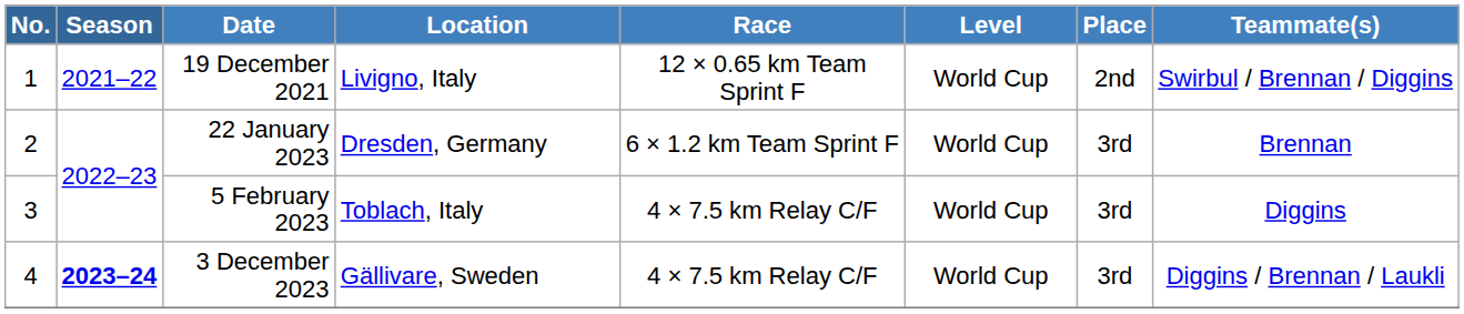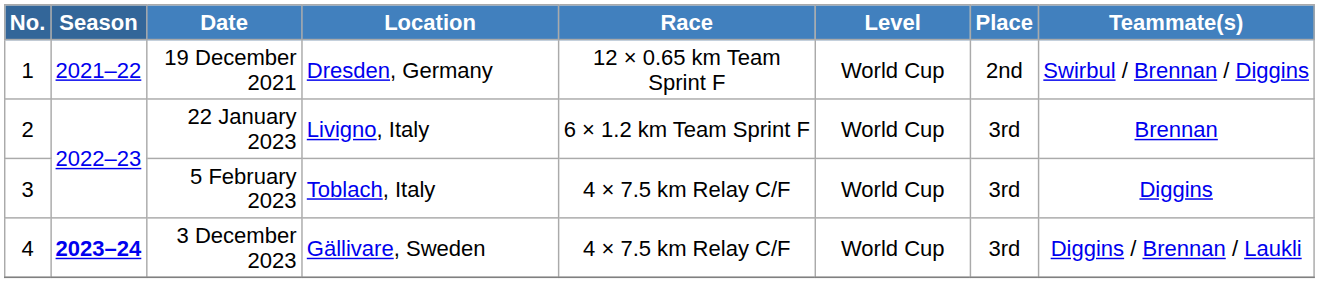19 December 2021 | Location: Livigno, Italy -> Dresden, Germany
22 January 2023 | Location: Dresden, Germany -> Livigno, Italy
